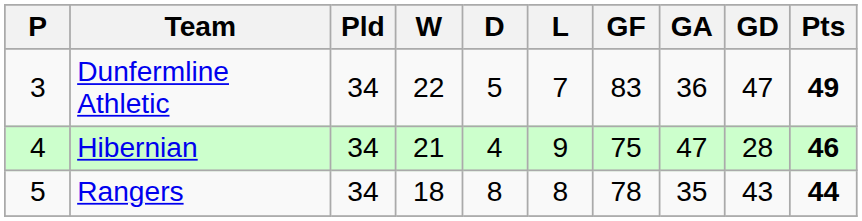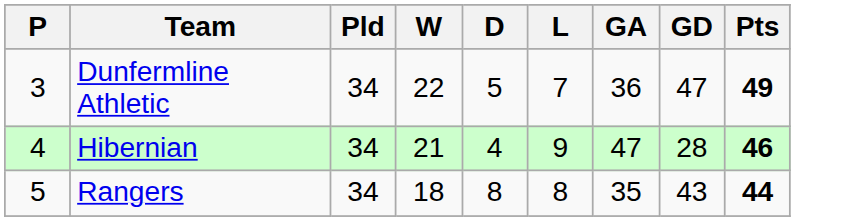- column: GF | 83 | 75 | 78
